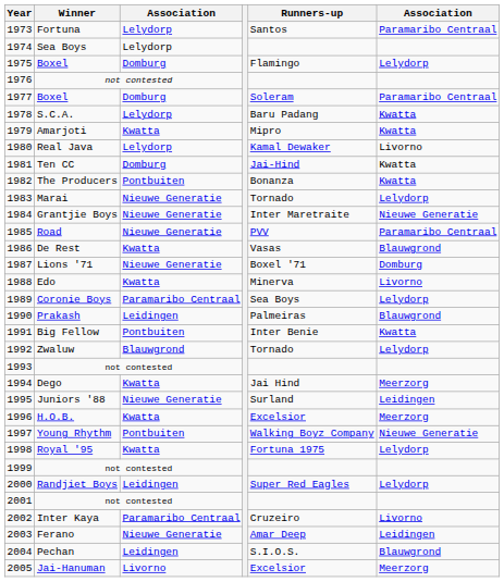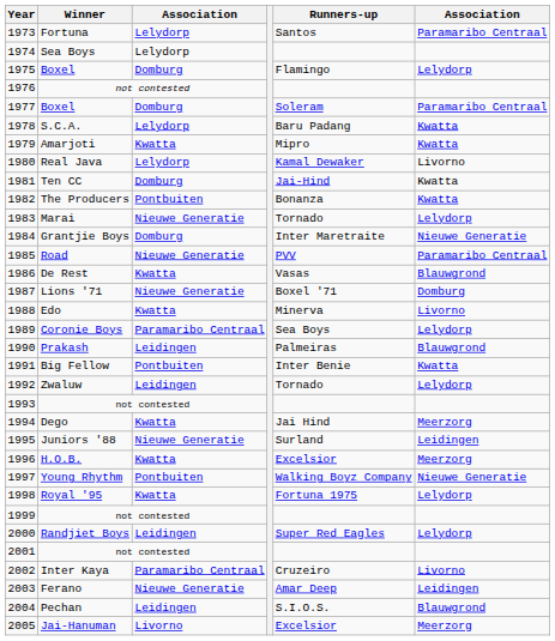1984 | column 3: Nieuwe Generatie -> Domburg
1992 | column 3: Blauwgrond -> Leidingen
